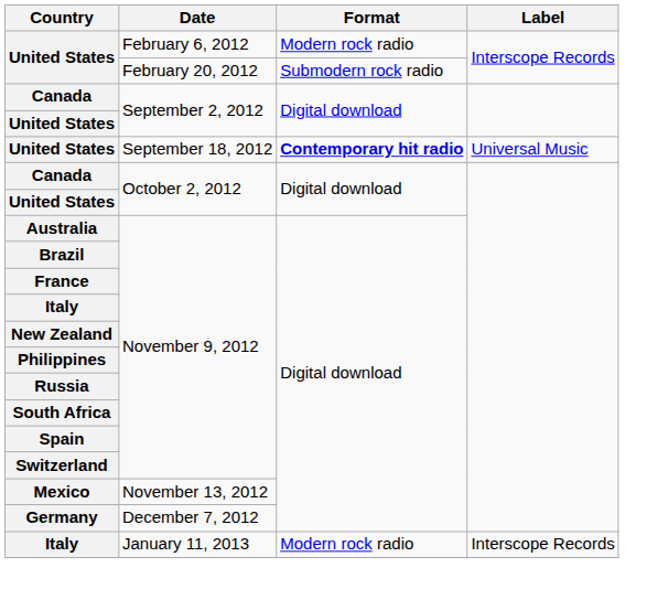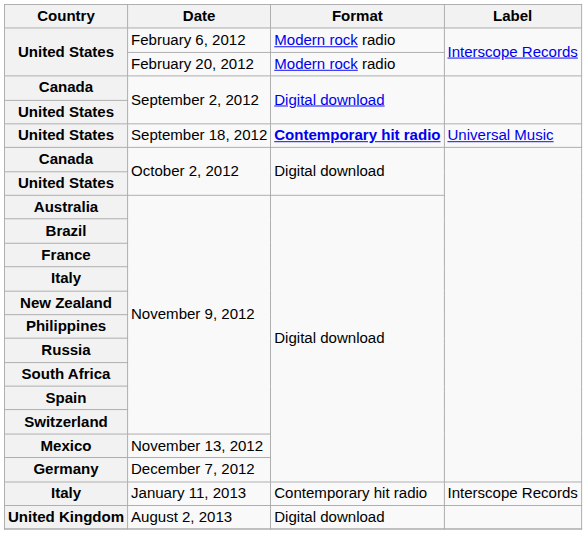February 20, 2012 | Format: Submodern rock radio -> Modern rock radio
January 11, 2013 | Format: Modern rock radio -> Contemporary hit radio
+ row: United Kingdom | August 2, 2013 | Digital download
